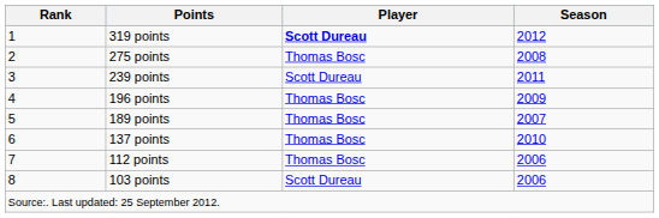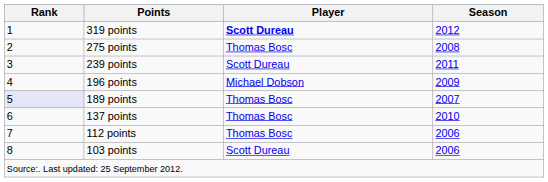196 points | Player: Thomas Bosc -> Michael Dobson
189 points | Rank: no background -> lavender background
